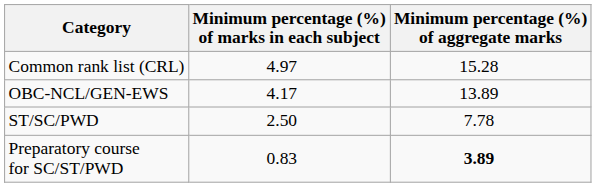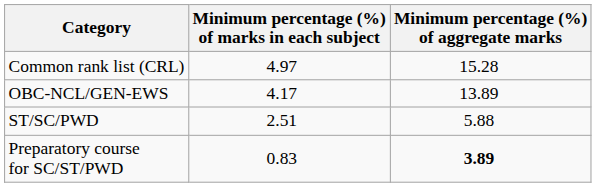ST/SC/PWD | Minimum percentage (%) of marks in each subject: 2.50 -> 2.51
ST/SC/PWD | Minimum percentage (%) of aggregate marks: 7.78 -> 5.88
